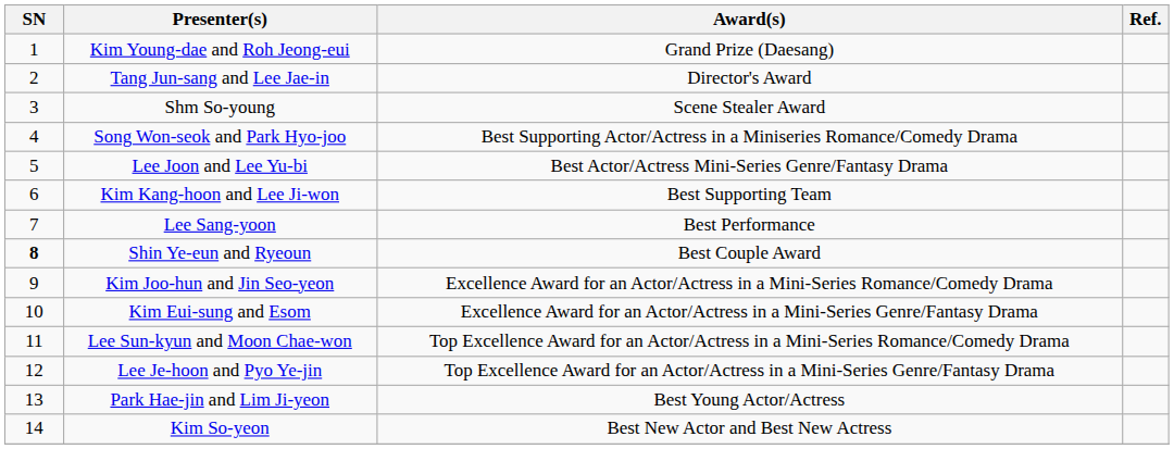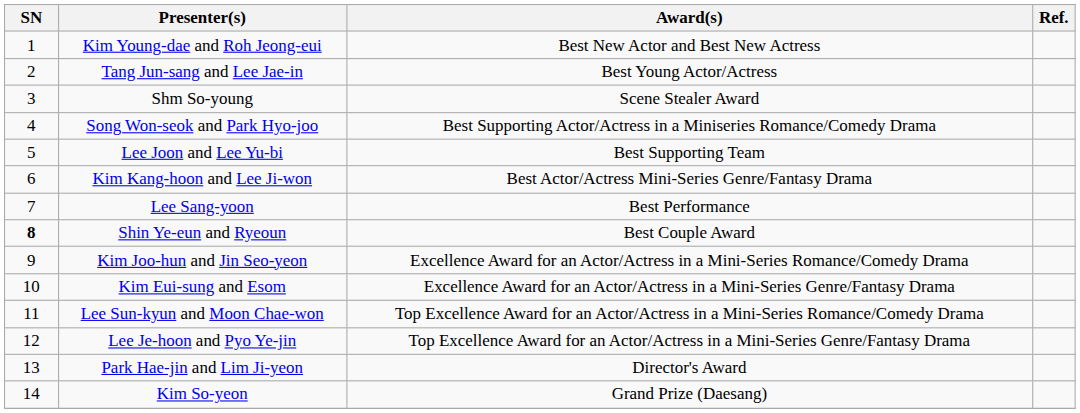Kim Young-dae and Roh Jeong-eui | Award(s): Grand Prize (Daesang) -> Best New Actor and Best New Actress
Tang Jun-sang and Lee Jae-in | Award(s): Director's Award -> Best Young Actor/Actress
Lee Joon and Lee Yu-bi | Award(s): Best Actor/Actress Mini-Series Genre/Fantasy Drama -> Best Supporting Team
Kim Kang-hoon and Lee Ji-won | Award(s): Best Supporting Team -> Best Actor/Actress Mini-Series Genre/Fantasy Drama
Park Hae-jin and Lim Ji-yeon | Award(s): Best Young Actor/Actress -> Director's Award
Kim So-yeon | Award(s): Best New Actor and Best New Actress -> Grand Prize (Daesang)
